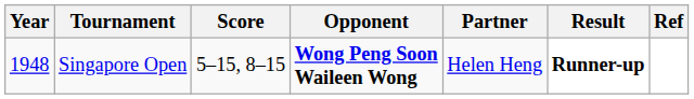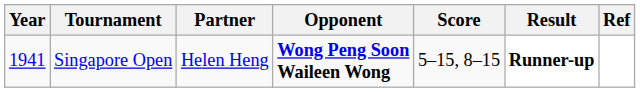columns swapped: Partner <-> Score
Singapore Open | Year: 1948 -> 1941
